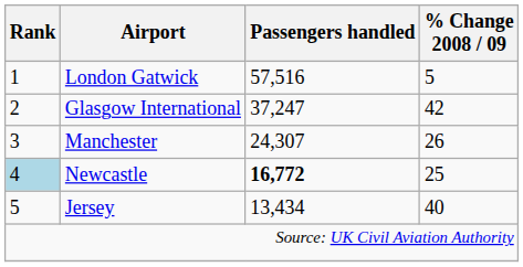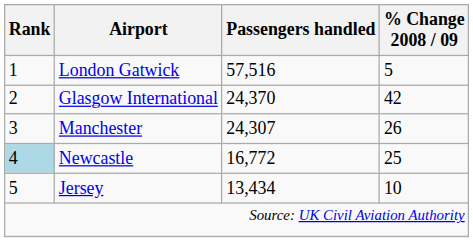Glasgow International | Passengers handled: 37,247 -> 24,370
Newcastle | Passengers handled: bold -> normal
Jersey | % Change 2008 / 09: 40 -> 10
